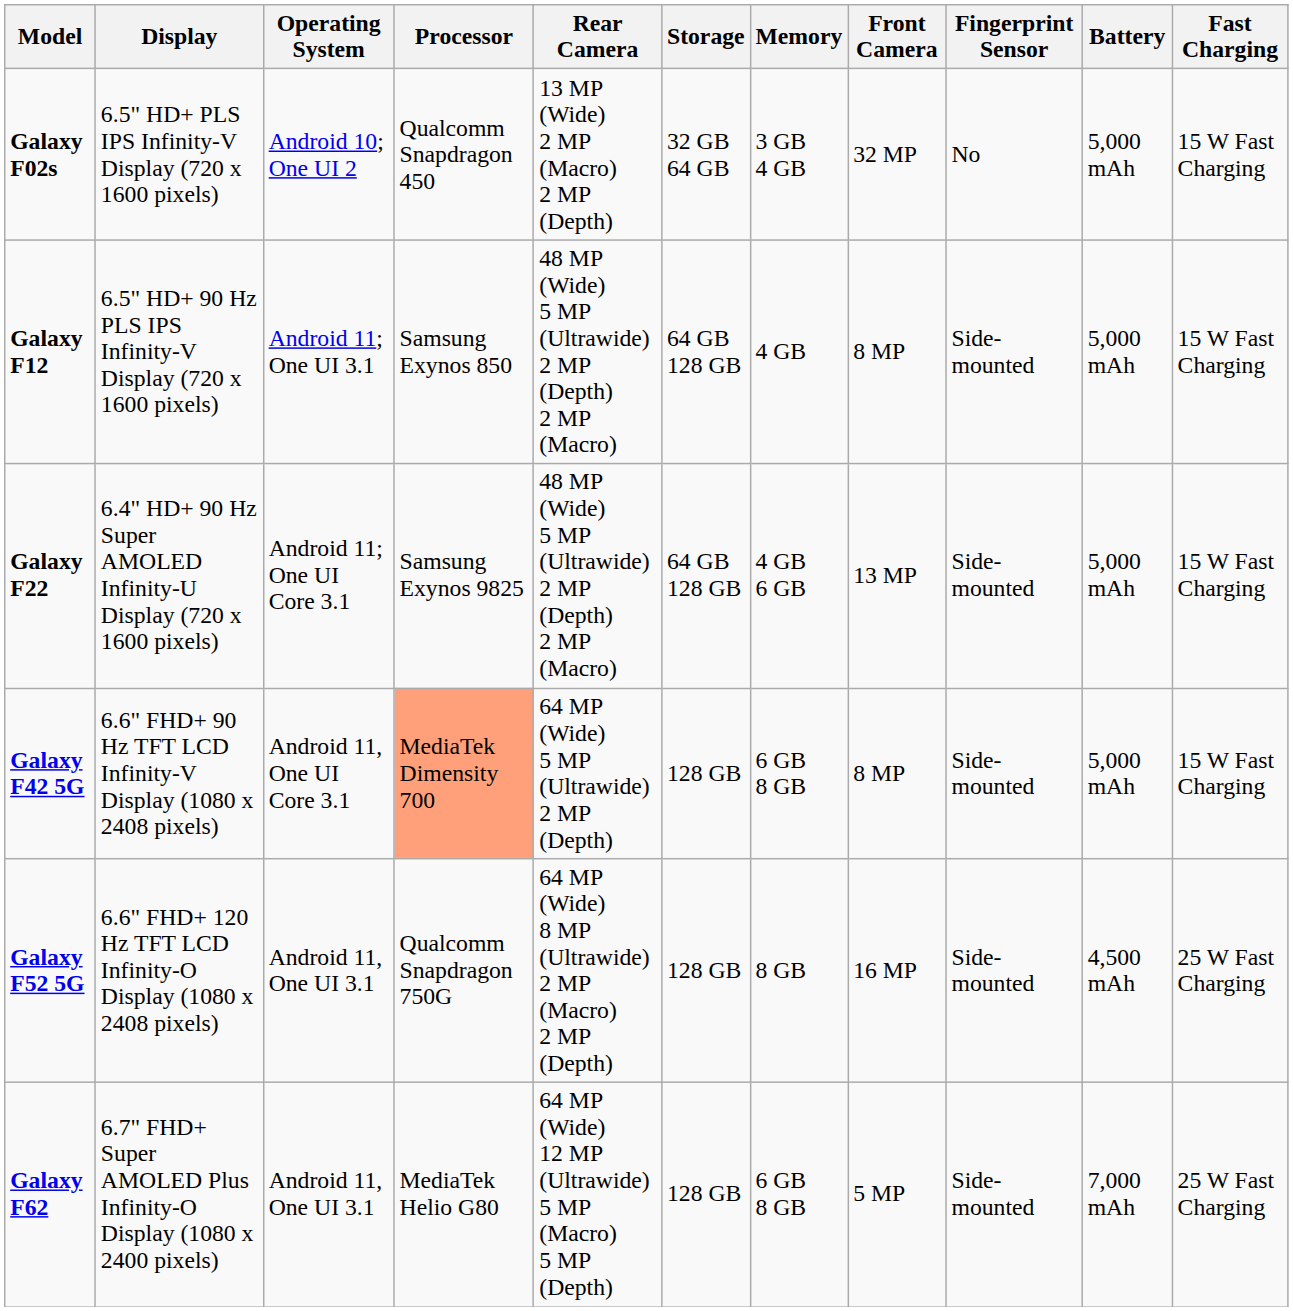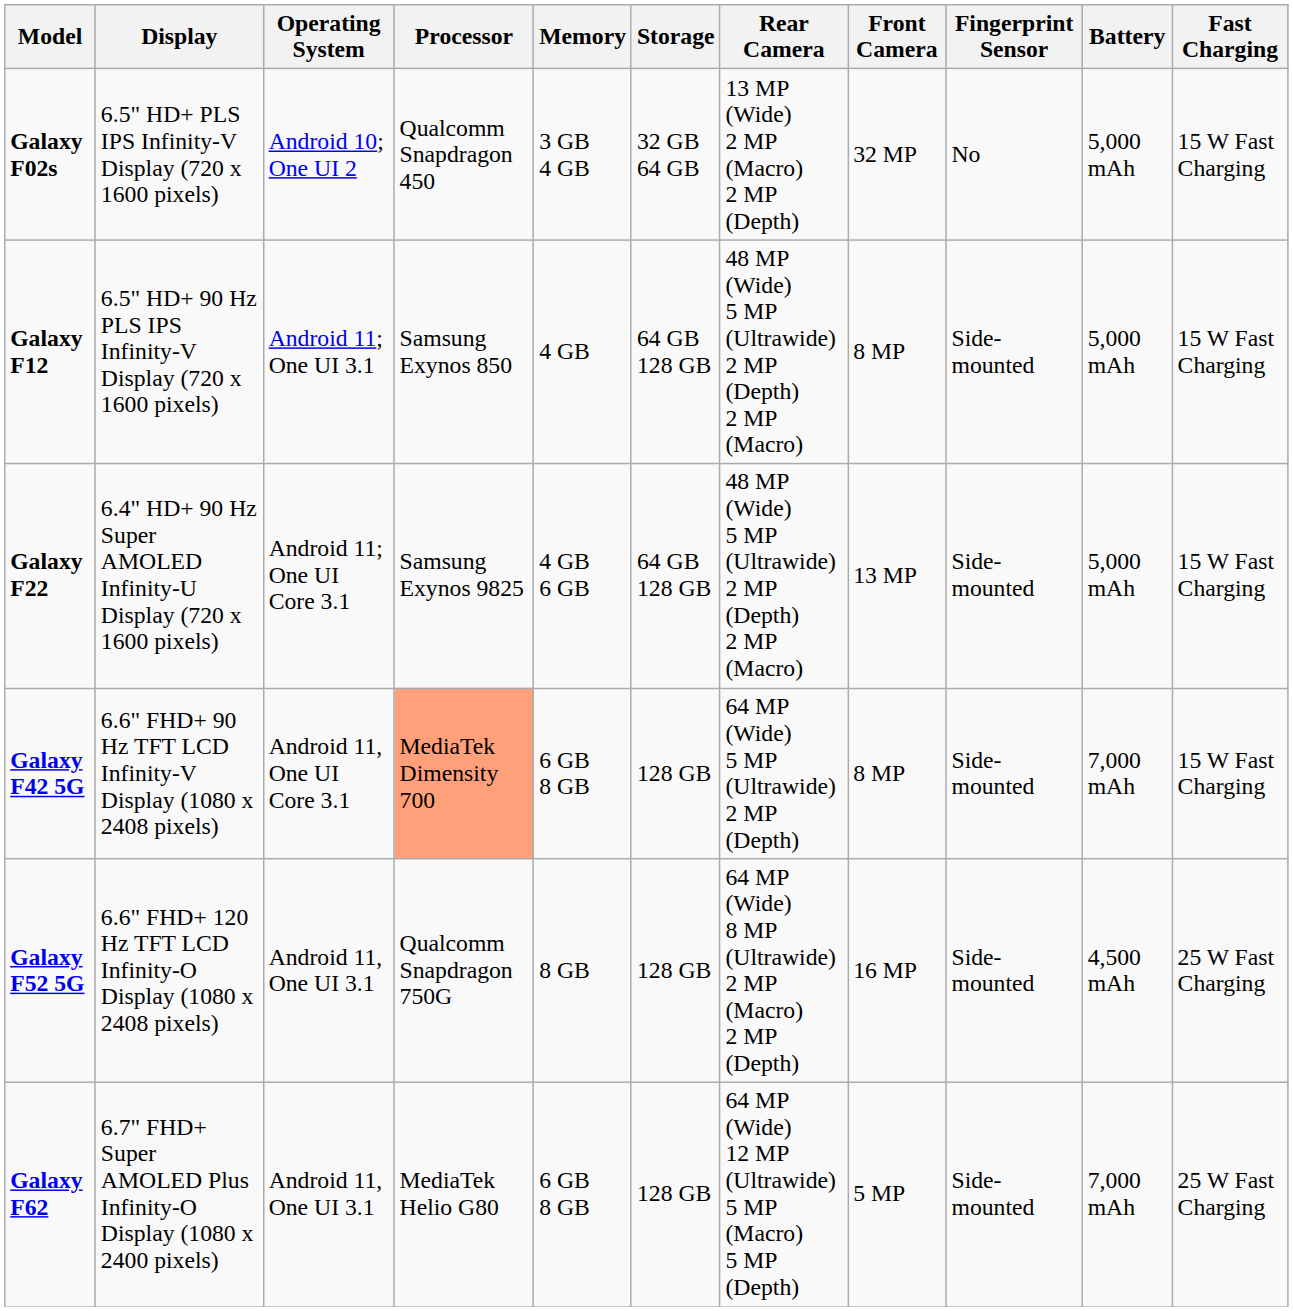columns swapped: Memory <-> Rear Camera
Galaxy F42 5G | Battery: 5,000 mAh -> 7,000 mAh
